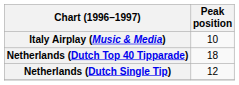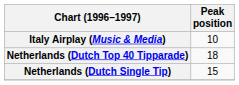Netherlands (Dutch Single Tip) | Peak position: 12 -> 15
